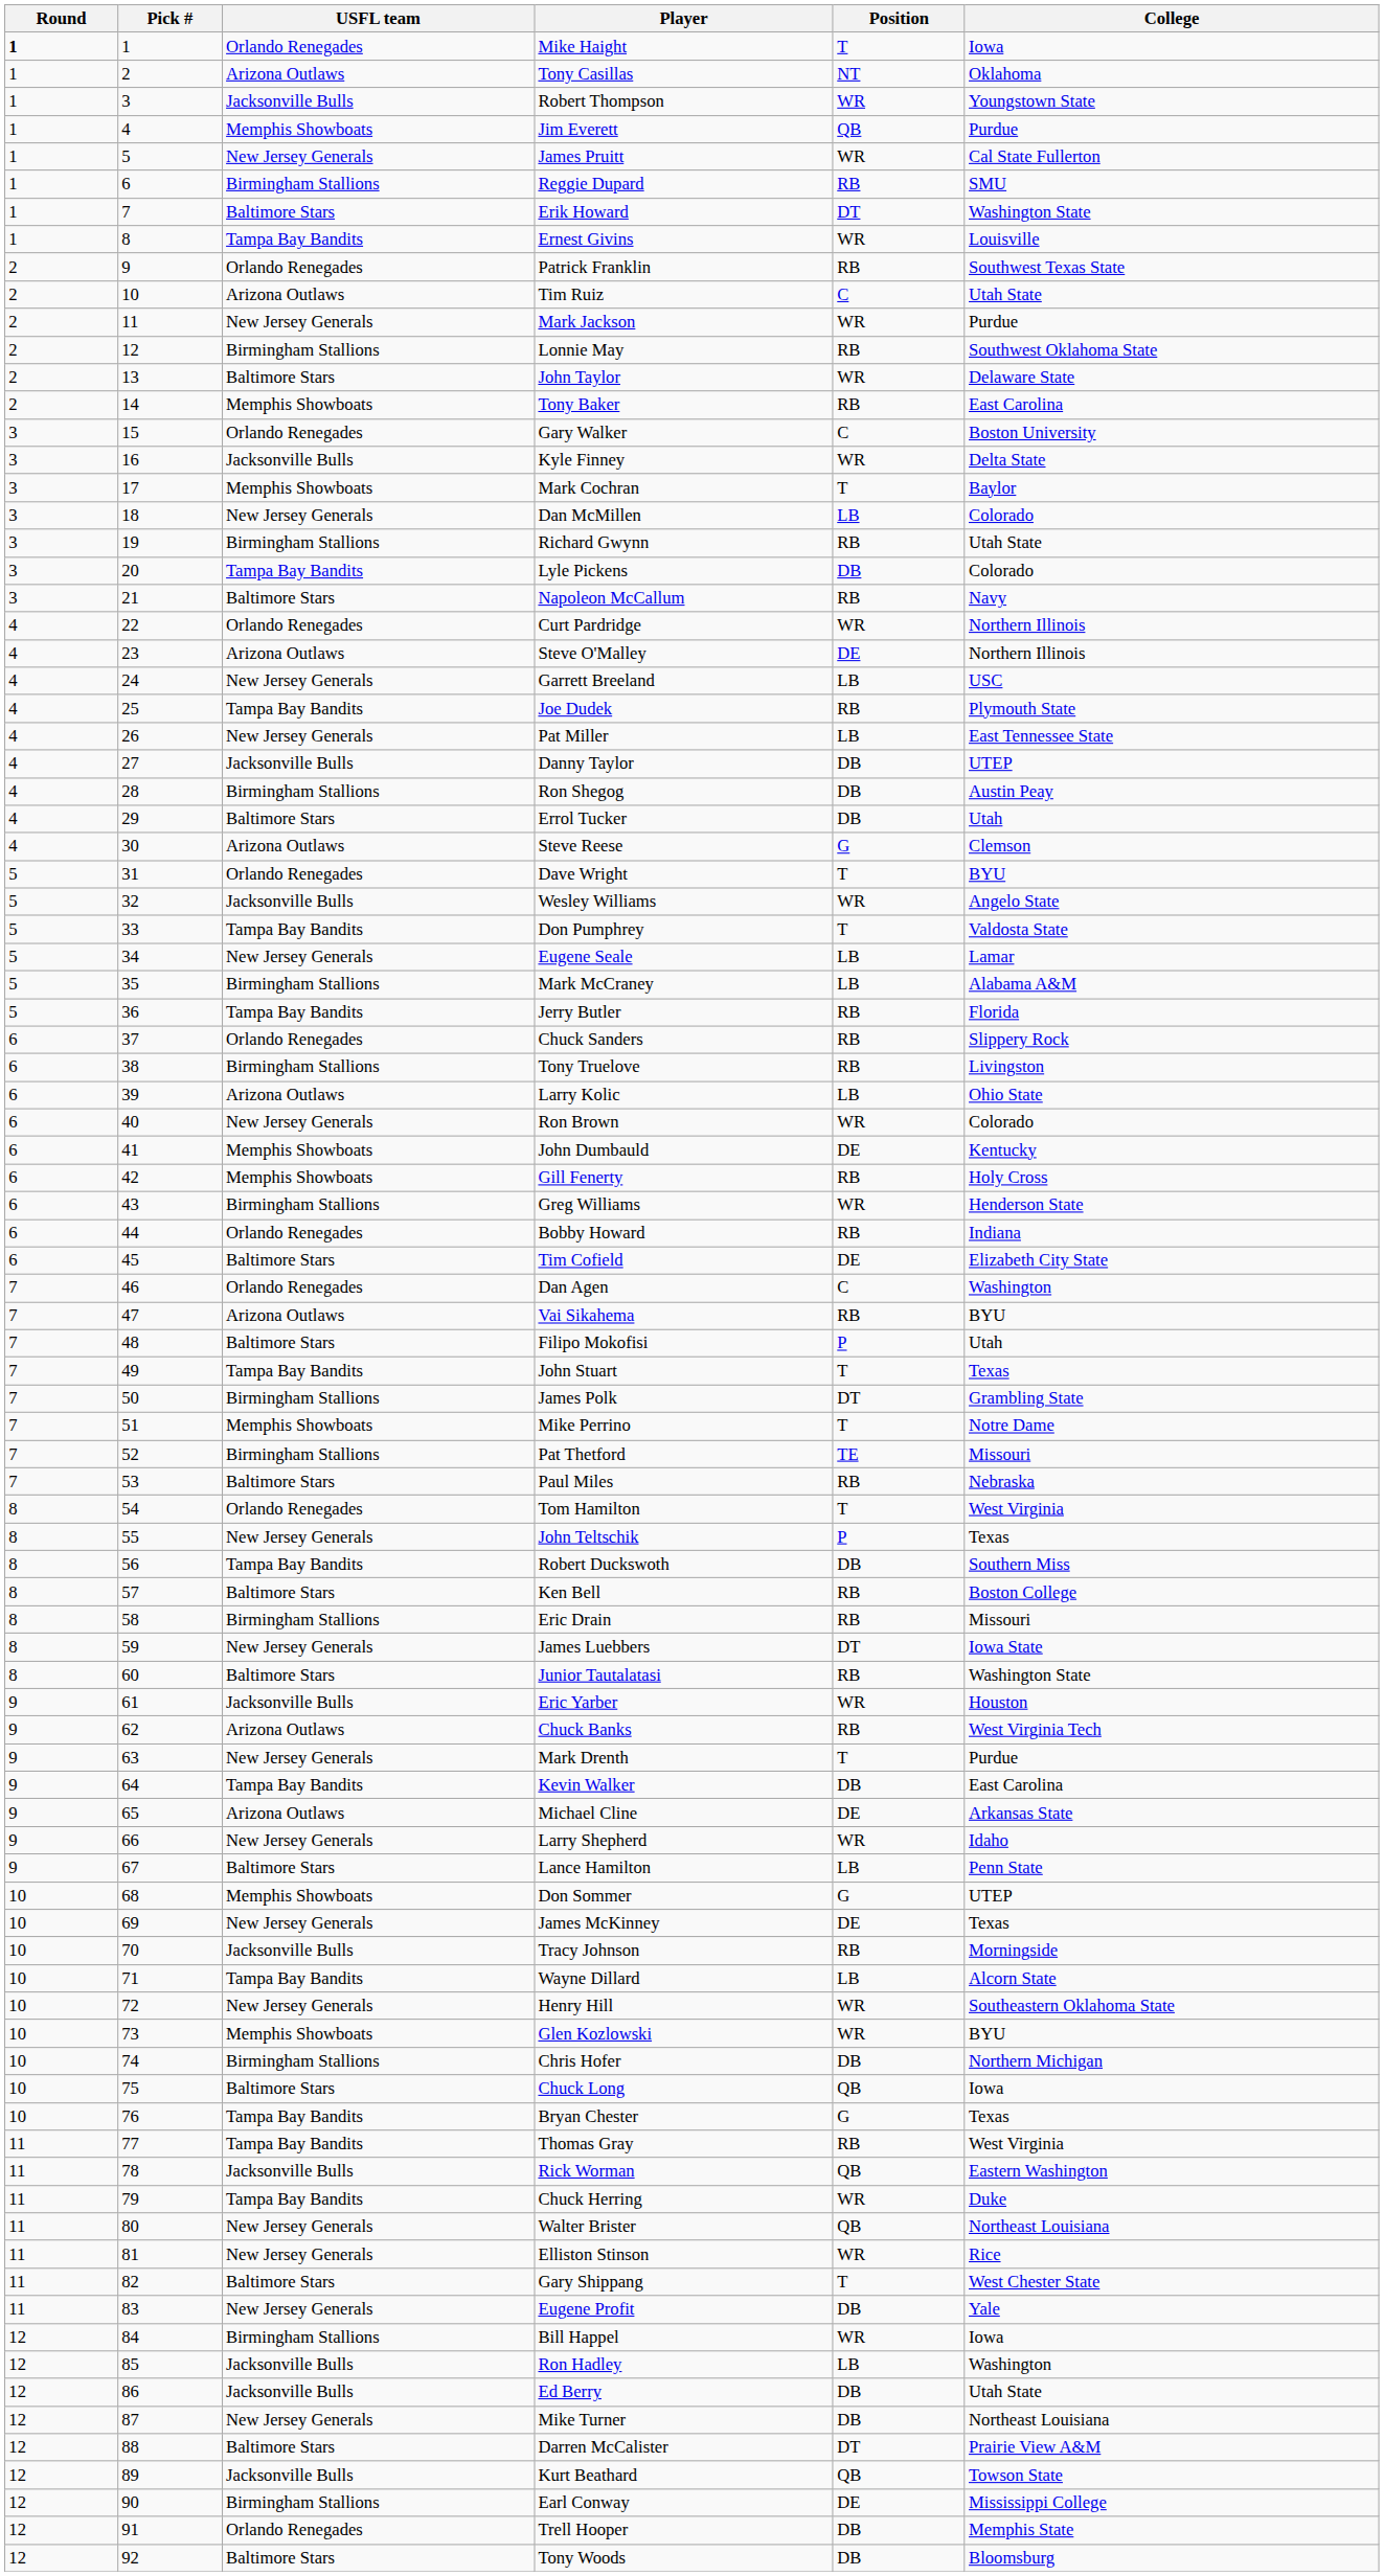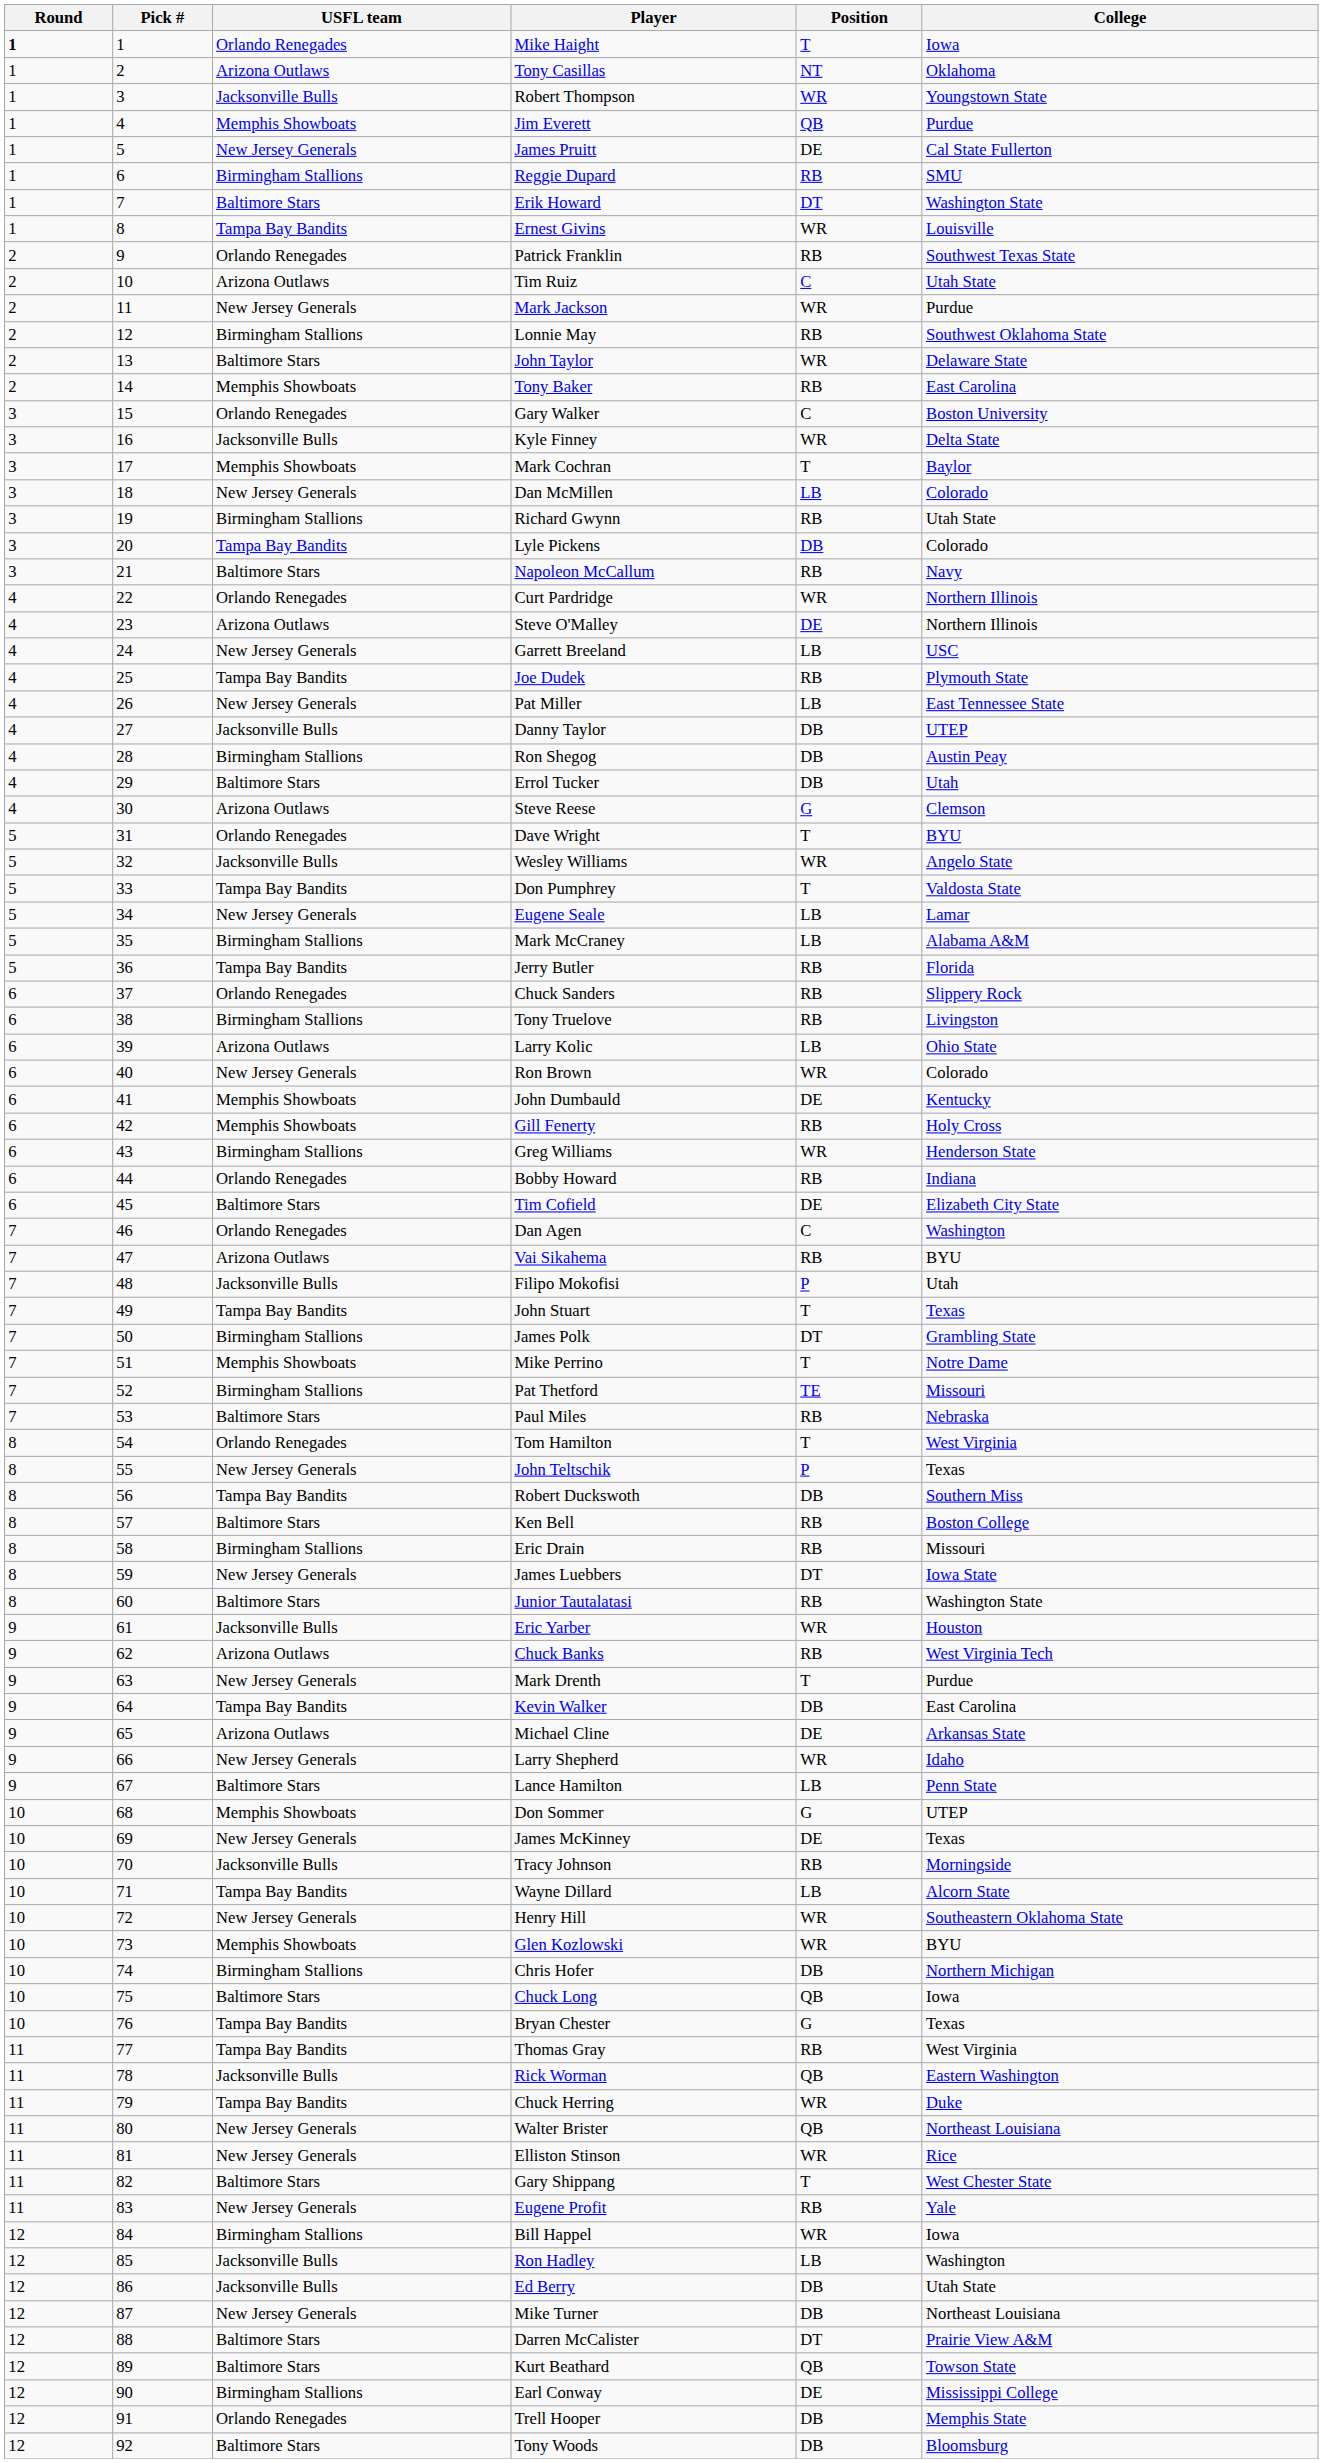James Pruitt | Position: WR -> DE
Filipo Mokofisi | USFL team: Baltimore Stars -> Jacksonville Bulls
Eugene Profit | Position: DB -> RB
Kurt Beathard | USFL team: Jacksonville Bulls -> Baltimore Stars
